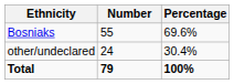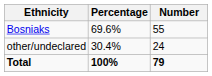columns swapped: Number <-> Percentage
